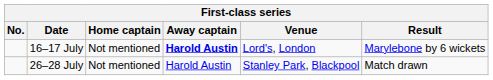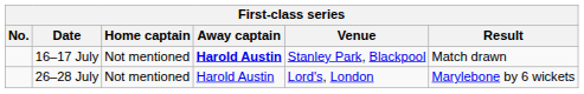16–17 July | Venue: Lord's, London -> Stanley Park, Blackpool
16–17 July | Result: Marylebone by 6 wickets -> Match drawn
26–28 July | Venue: Stanley Park, Blackpool -> Lord's, London
26–28 July | Result: Match drawn -> Marylebone by 6 wickets
